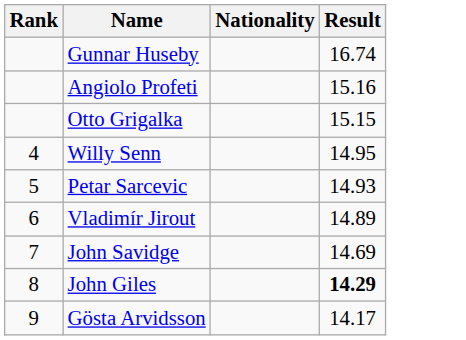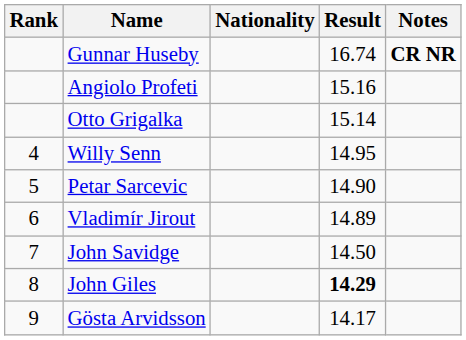+ column: Notes | CR NR
Otto Grigalka | Result: 15.15 -> 15.14
Petar Sarcevic | Result: 14.93 -> 14.90
John Savidge | Result: 14.69 -> 14.50
